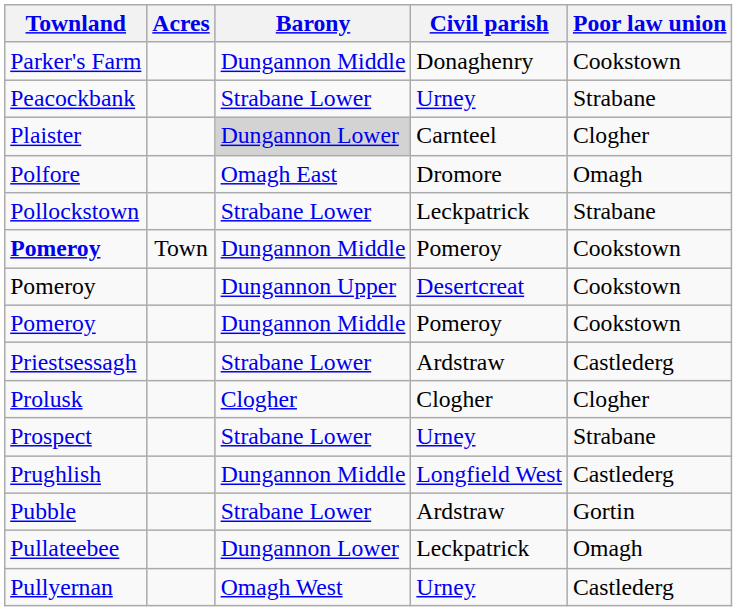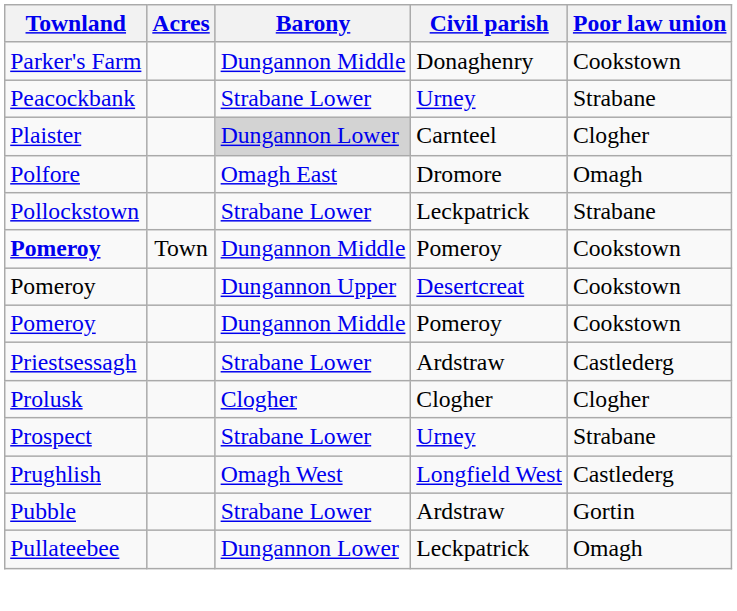Prughlish | Barony: Dungannon Middle -> Omagh West
- row: Pullyernan | Omagh West | Urney | Castlederg
